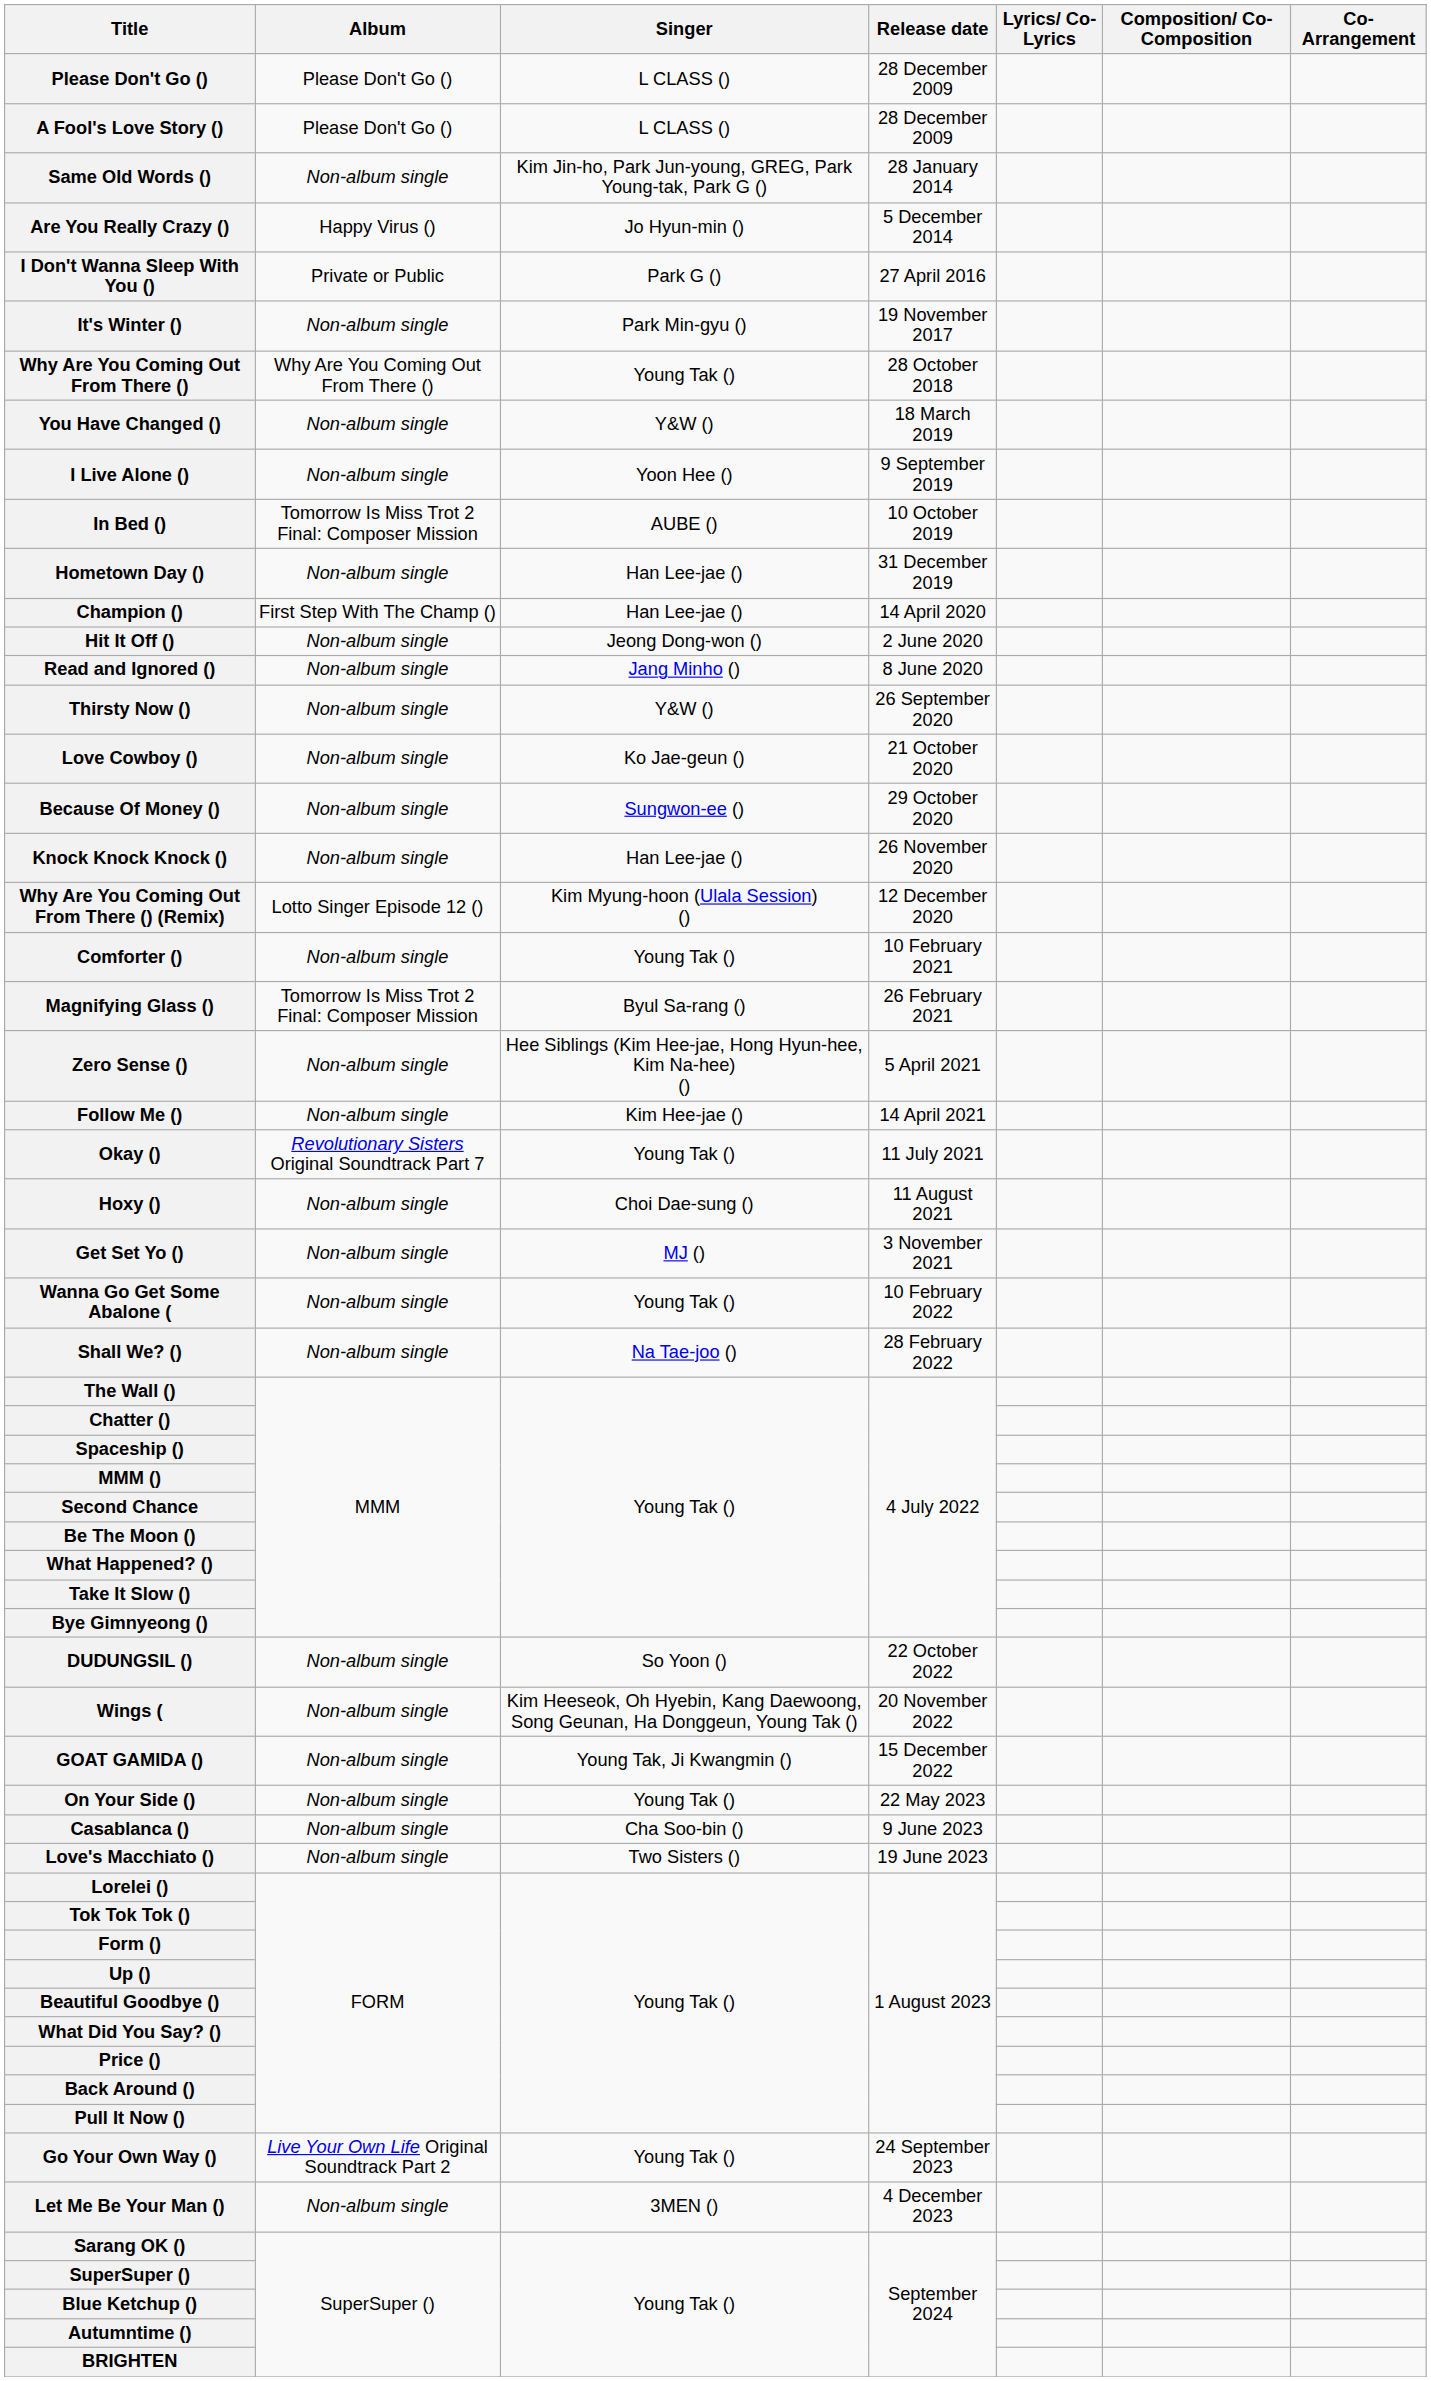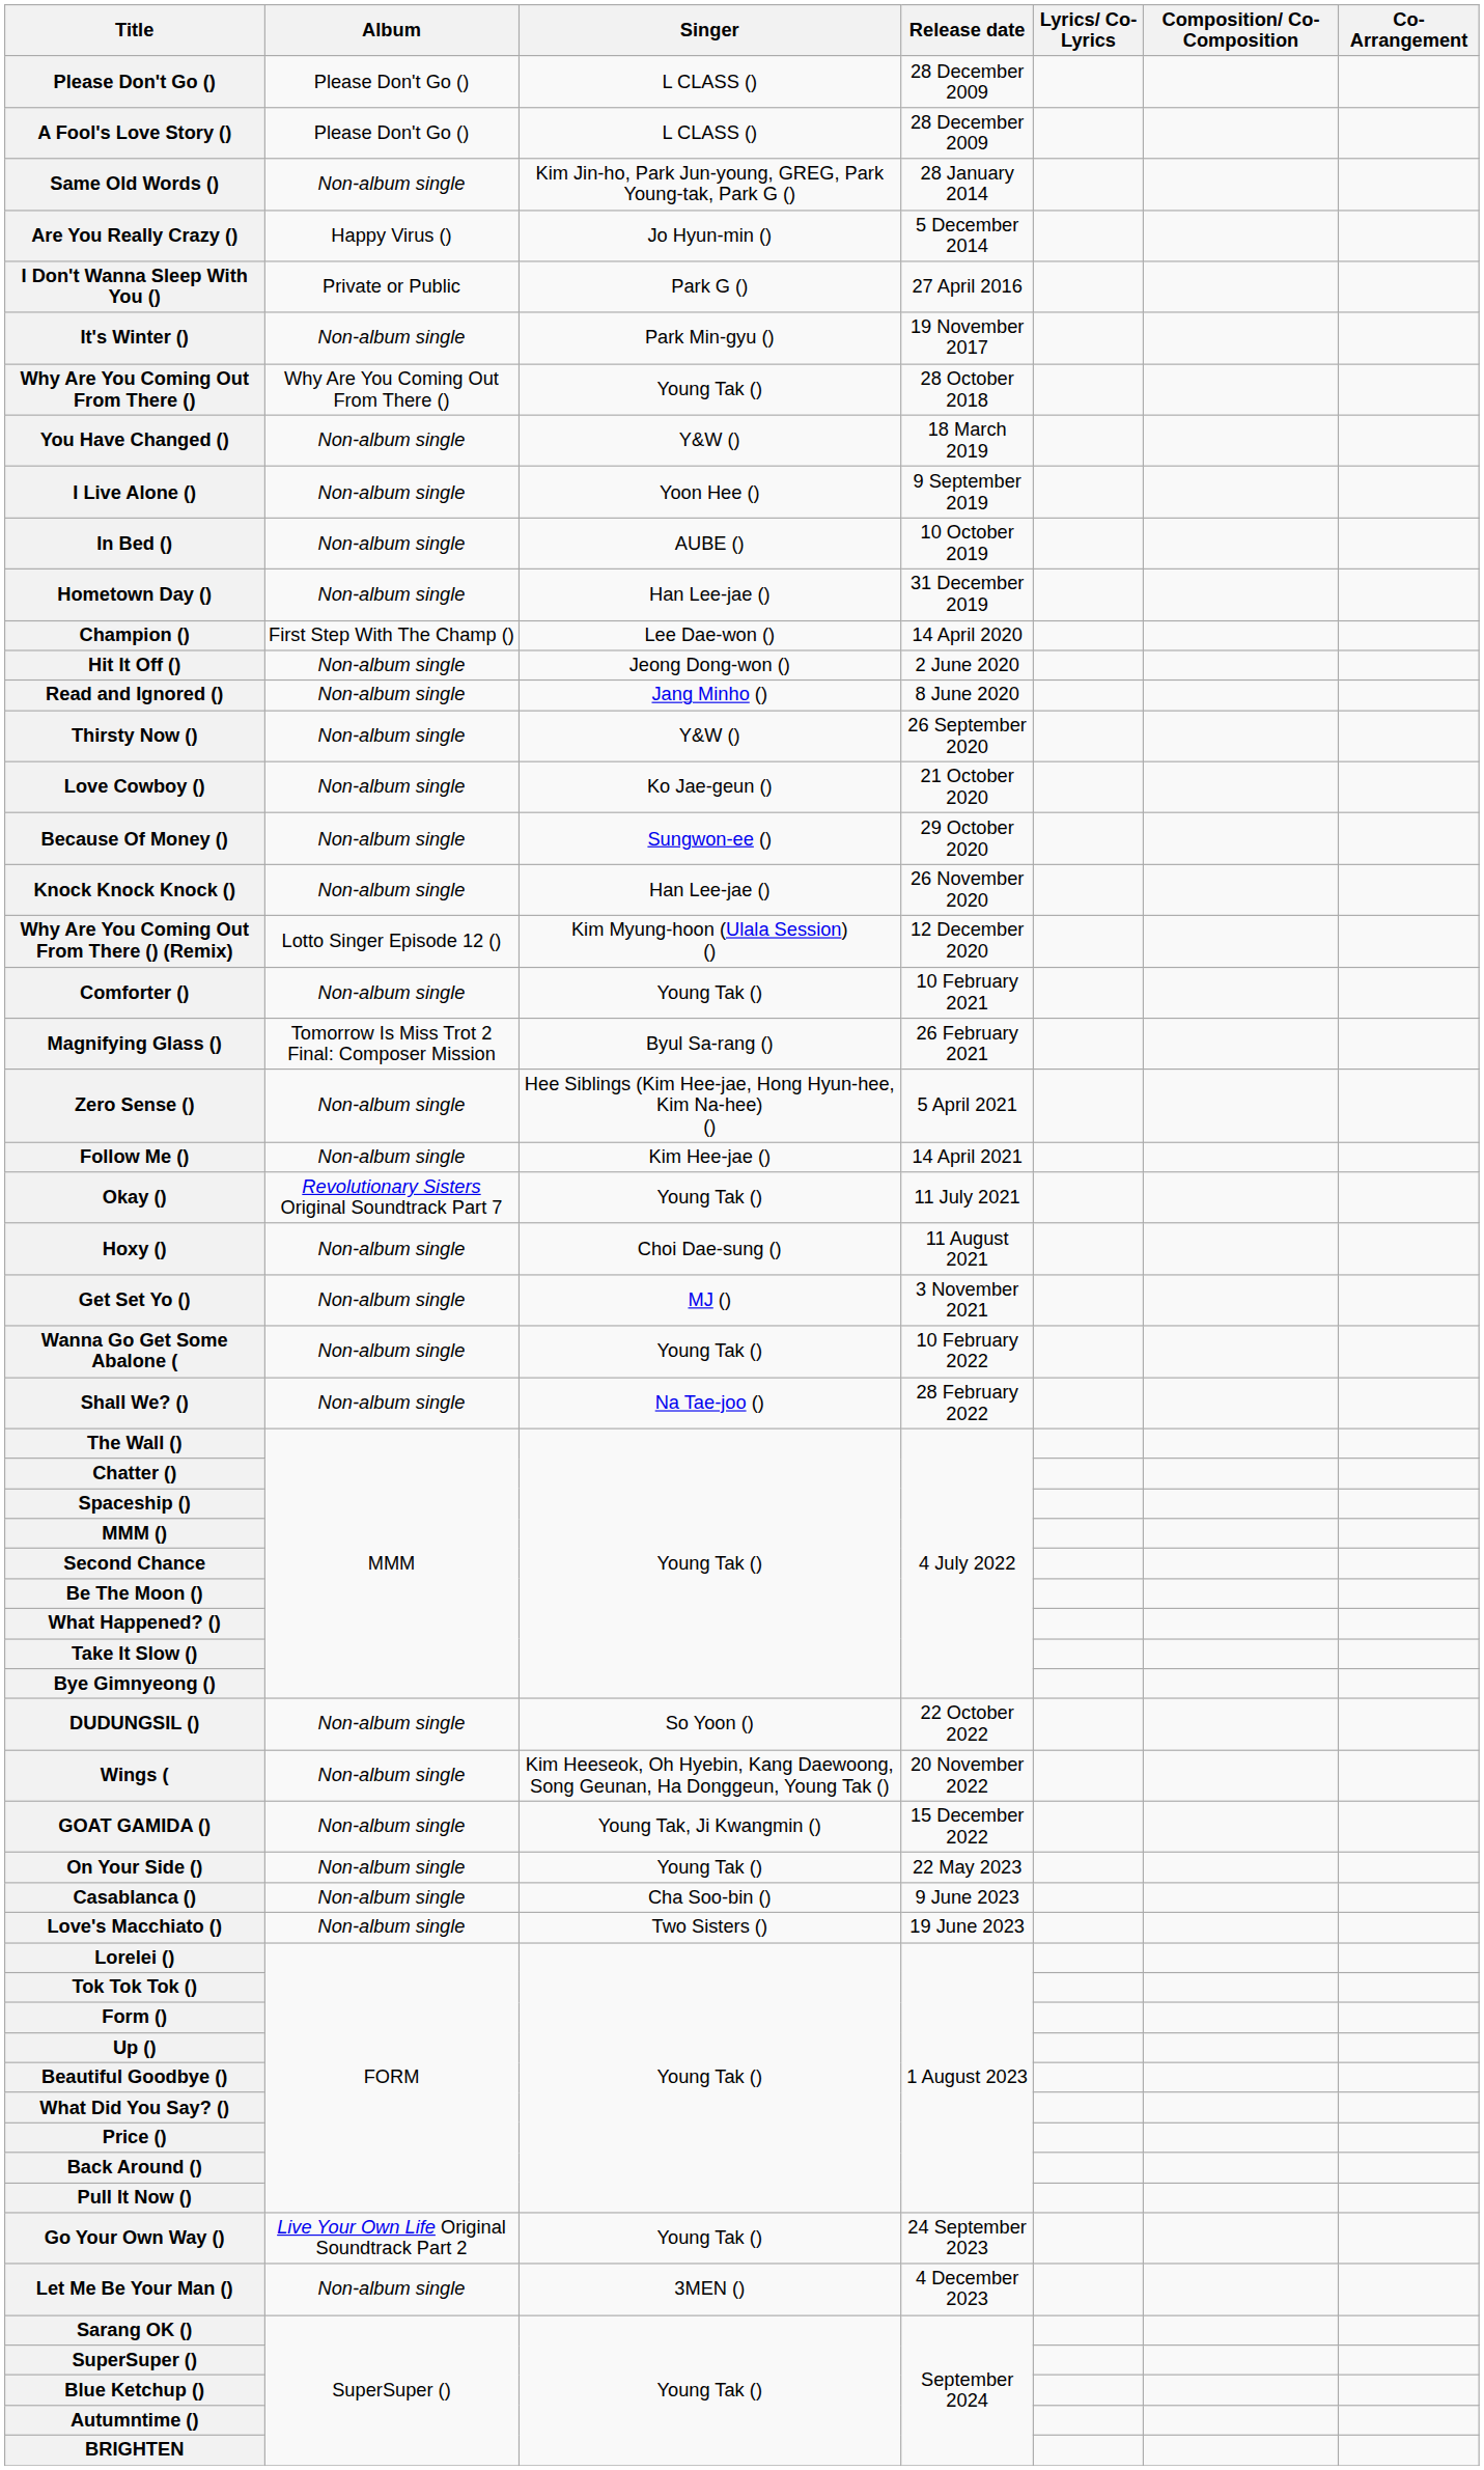In Bed () | Album: Tomorrow Is Miss Trot 2 Final: Composer Mission -> Non-album single
Champion () | Singer: Han Lee-jae () -> Lee Dae-won ()
